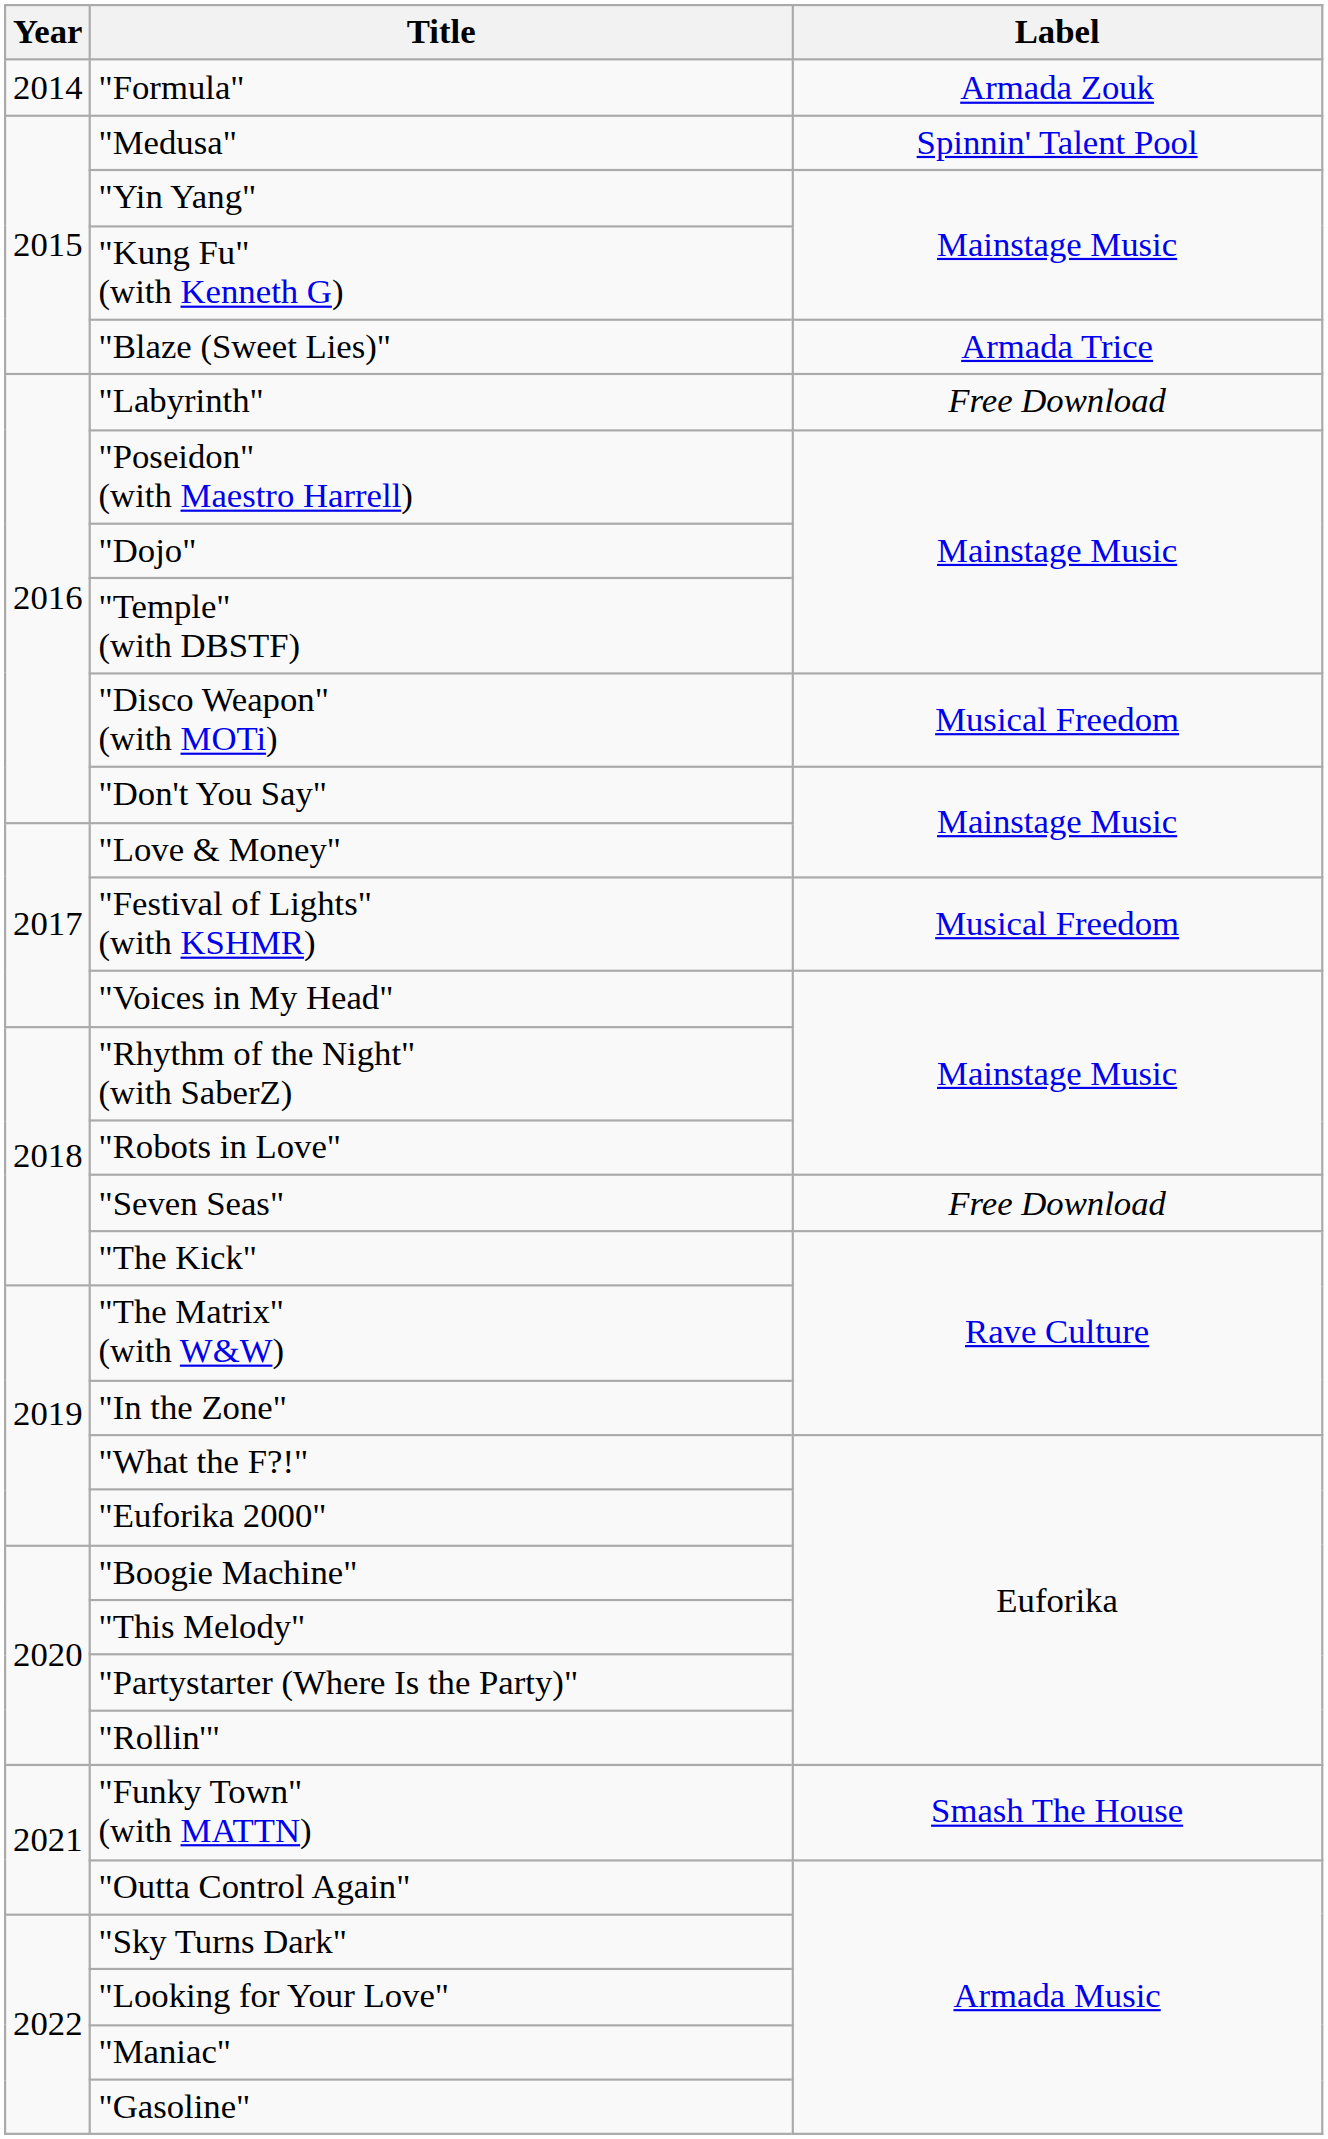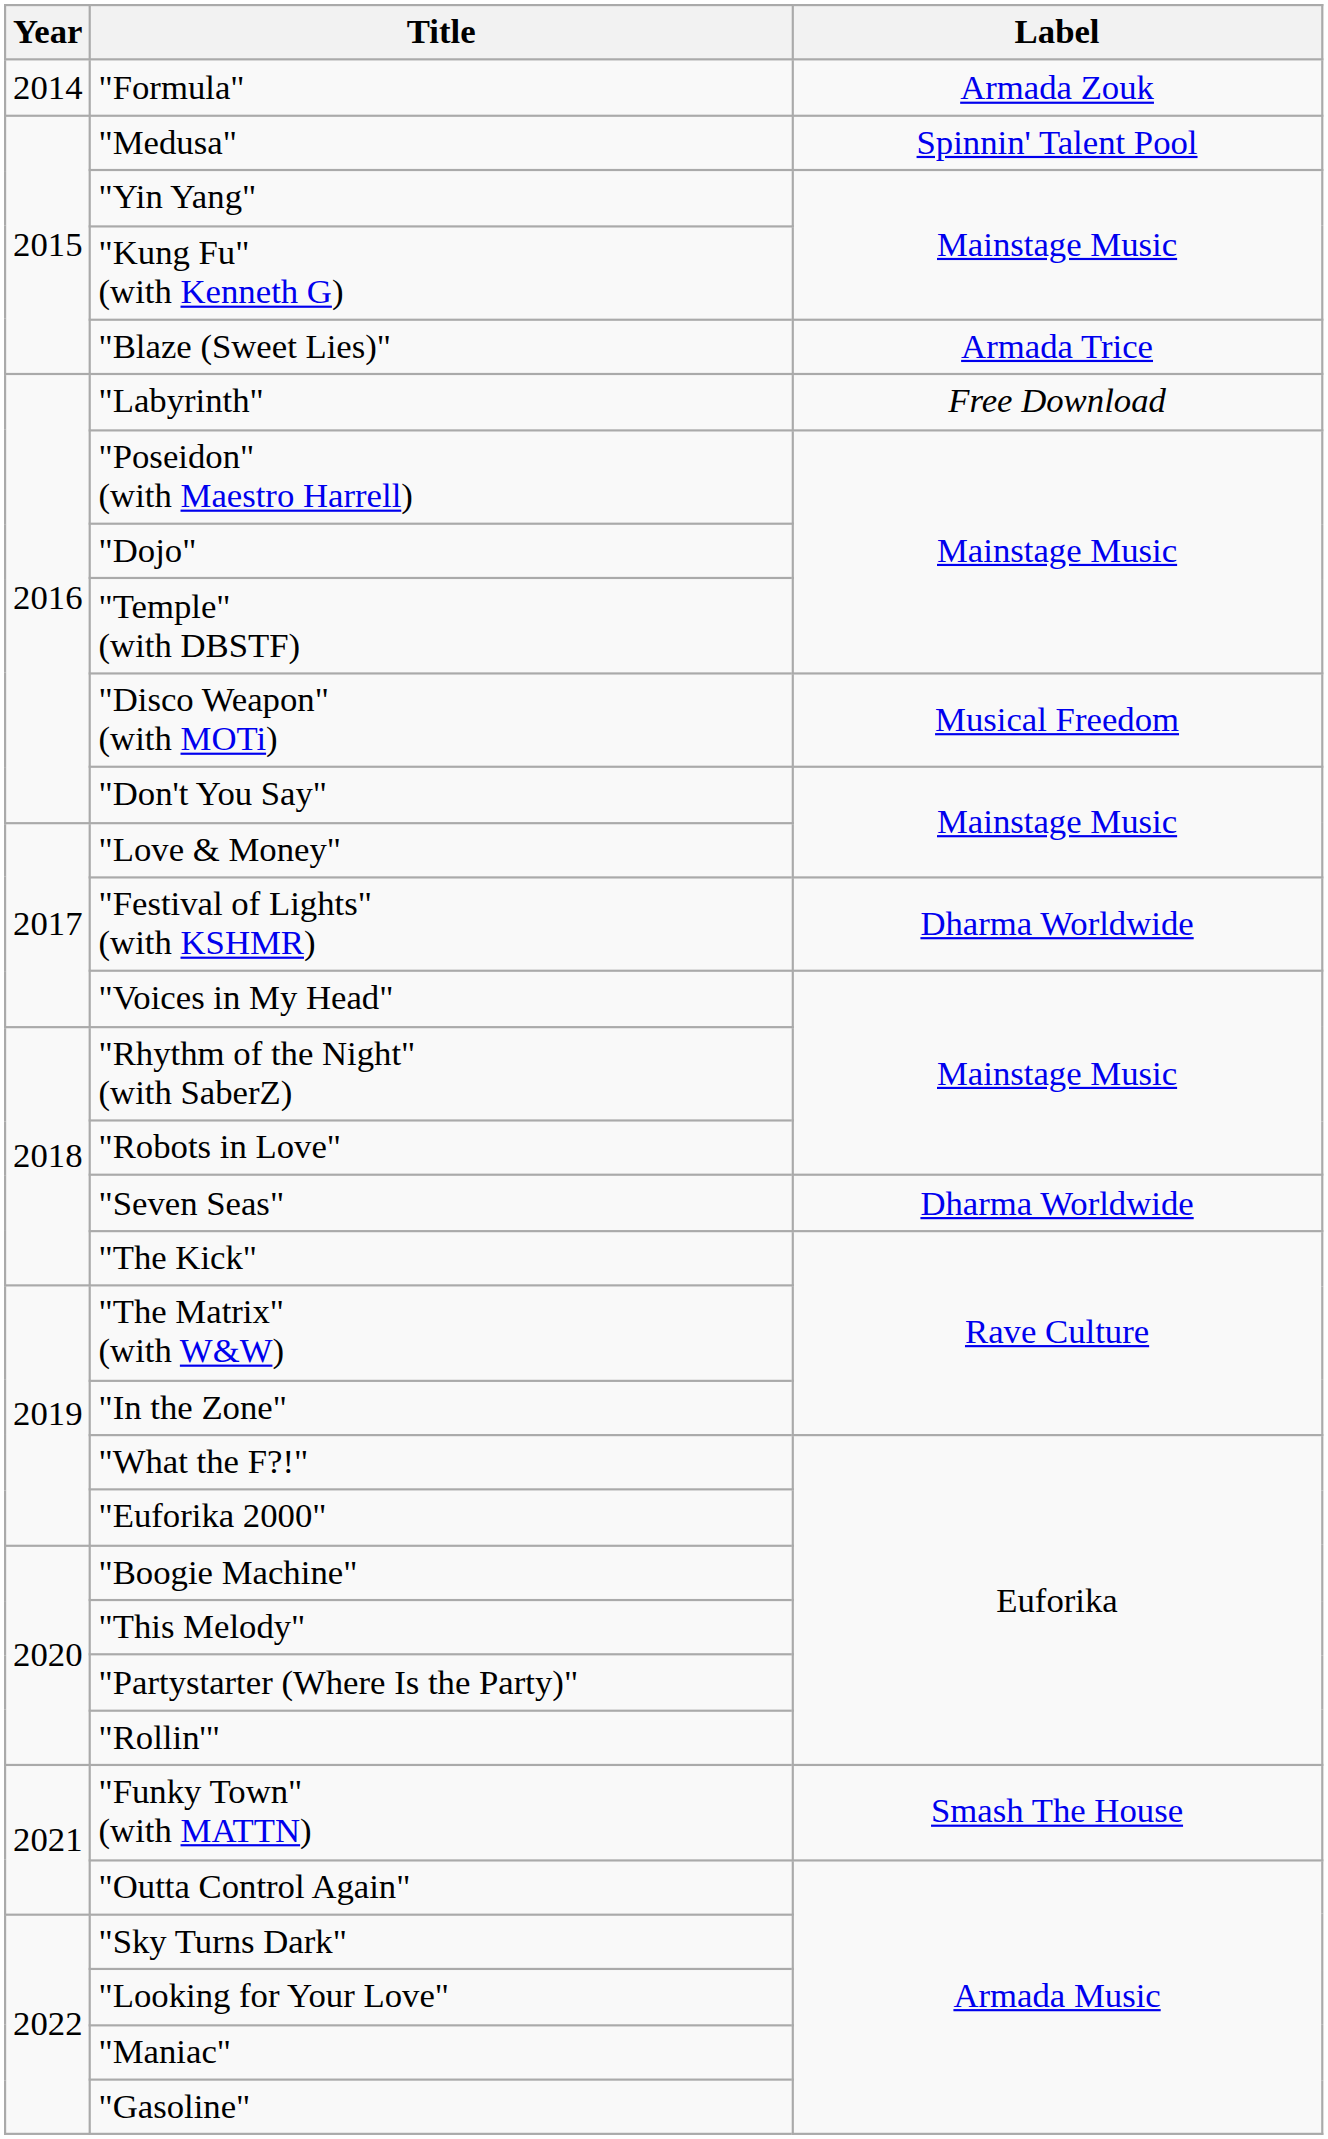"Festival of Lights" (with KSHMR) | Label: Musical Freedom -> Dharma Worldwide
"Seven Seas" | Label: Free Download -> Dharma Worldwide
